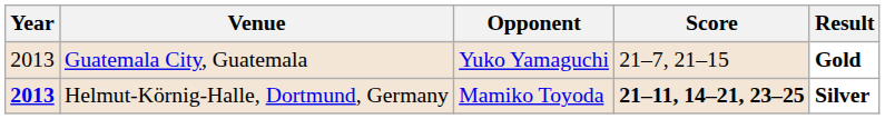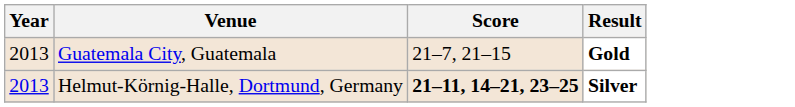- column: Opponent | Yuko Yamaguchi | Mamiko Toyoda
Helmut-Körnig-Halle, Dortmund, Germany | Year: bold -> normal
